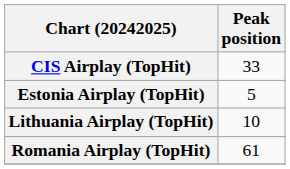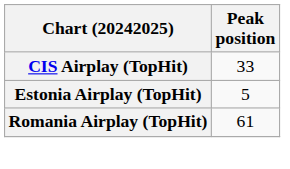- row: Lithuania Airplay (TopHit) | 10
